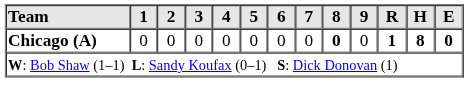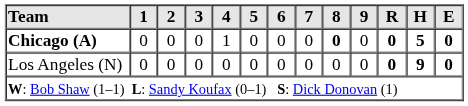Chicago (A) | 4: 0 -> 1
Chicago (A) | R: 1 -> 0
Chicago (A) | H: 8 -> 5
+ row: Los Angeles (N) | 0 | 0 | 0 | 0 | 0 | 0 | 0 | 0 | 0 | 0 | 9 | 0
